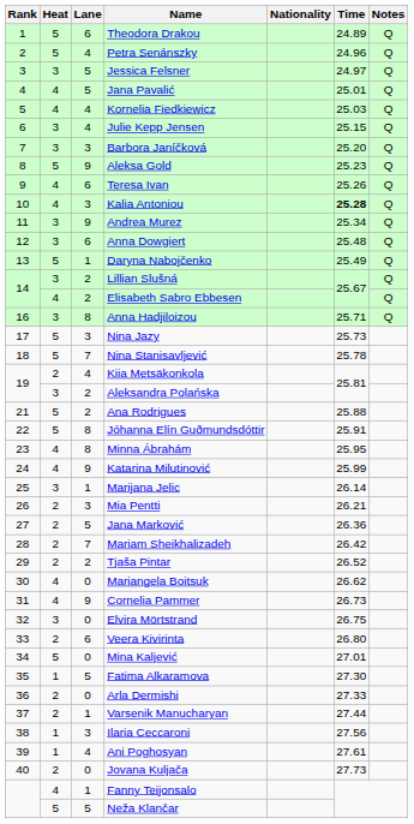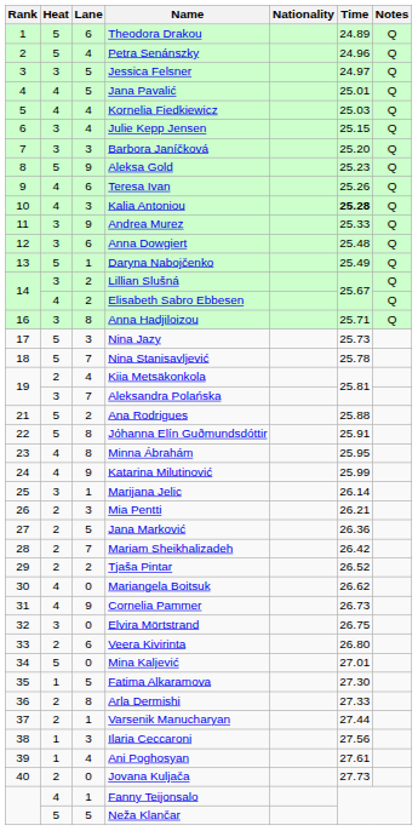Andrea Murez | Time: 25.34 -> 25.33
Aleksandra Polańska | Lane: 2 -> 7
Arla Dermishi | Lane: 0 -> 8
